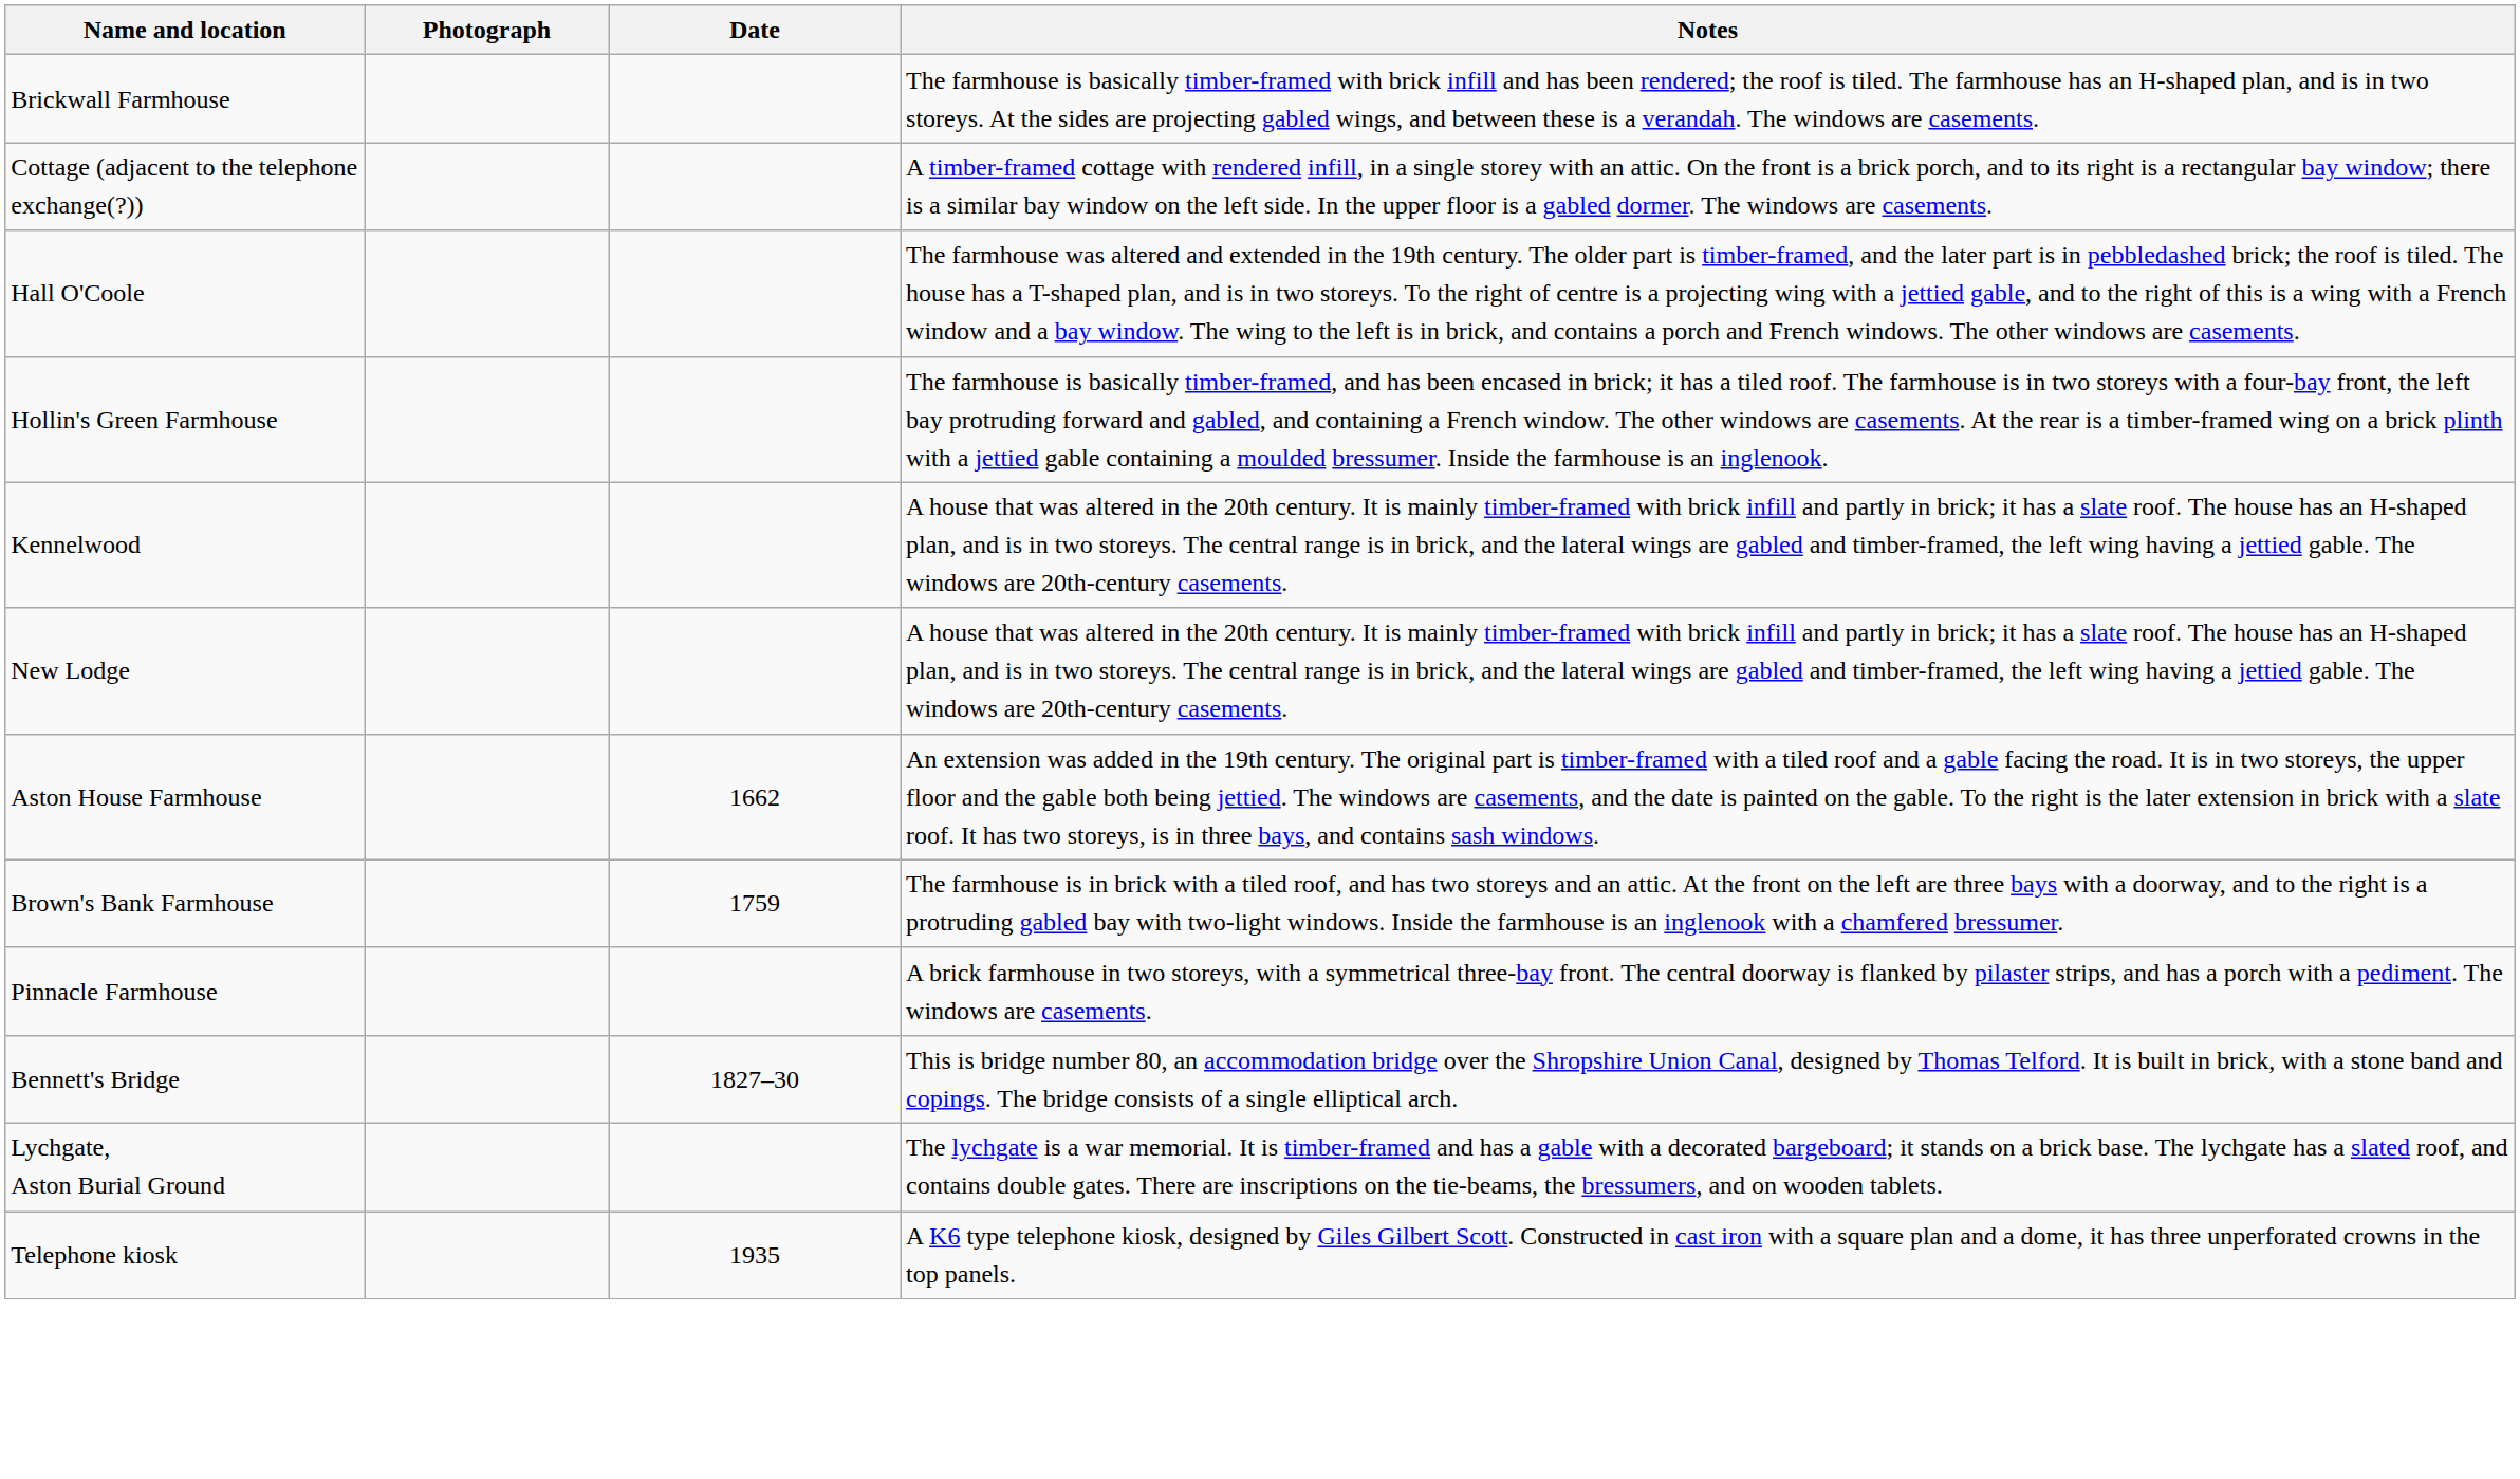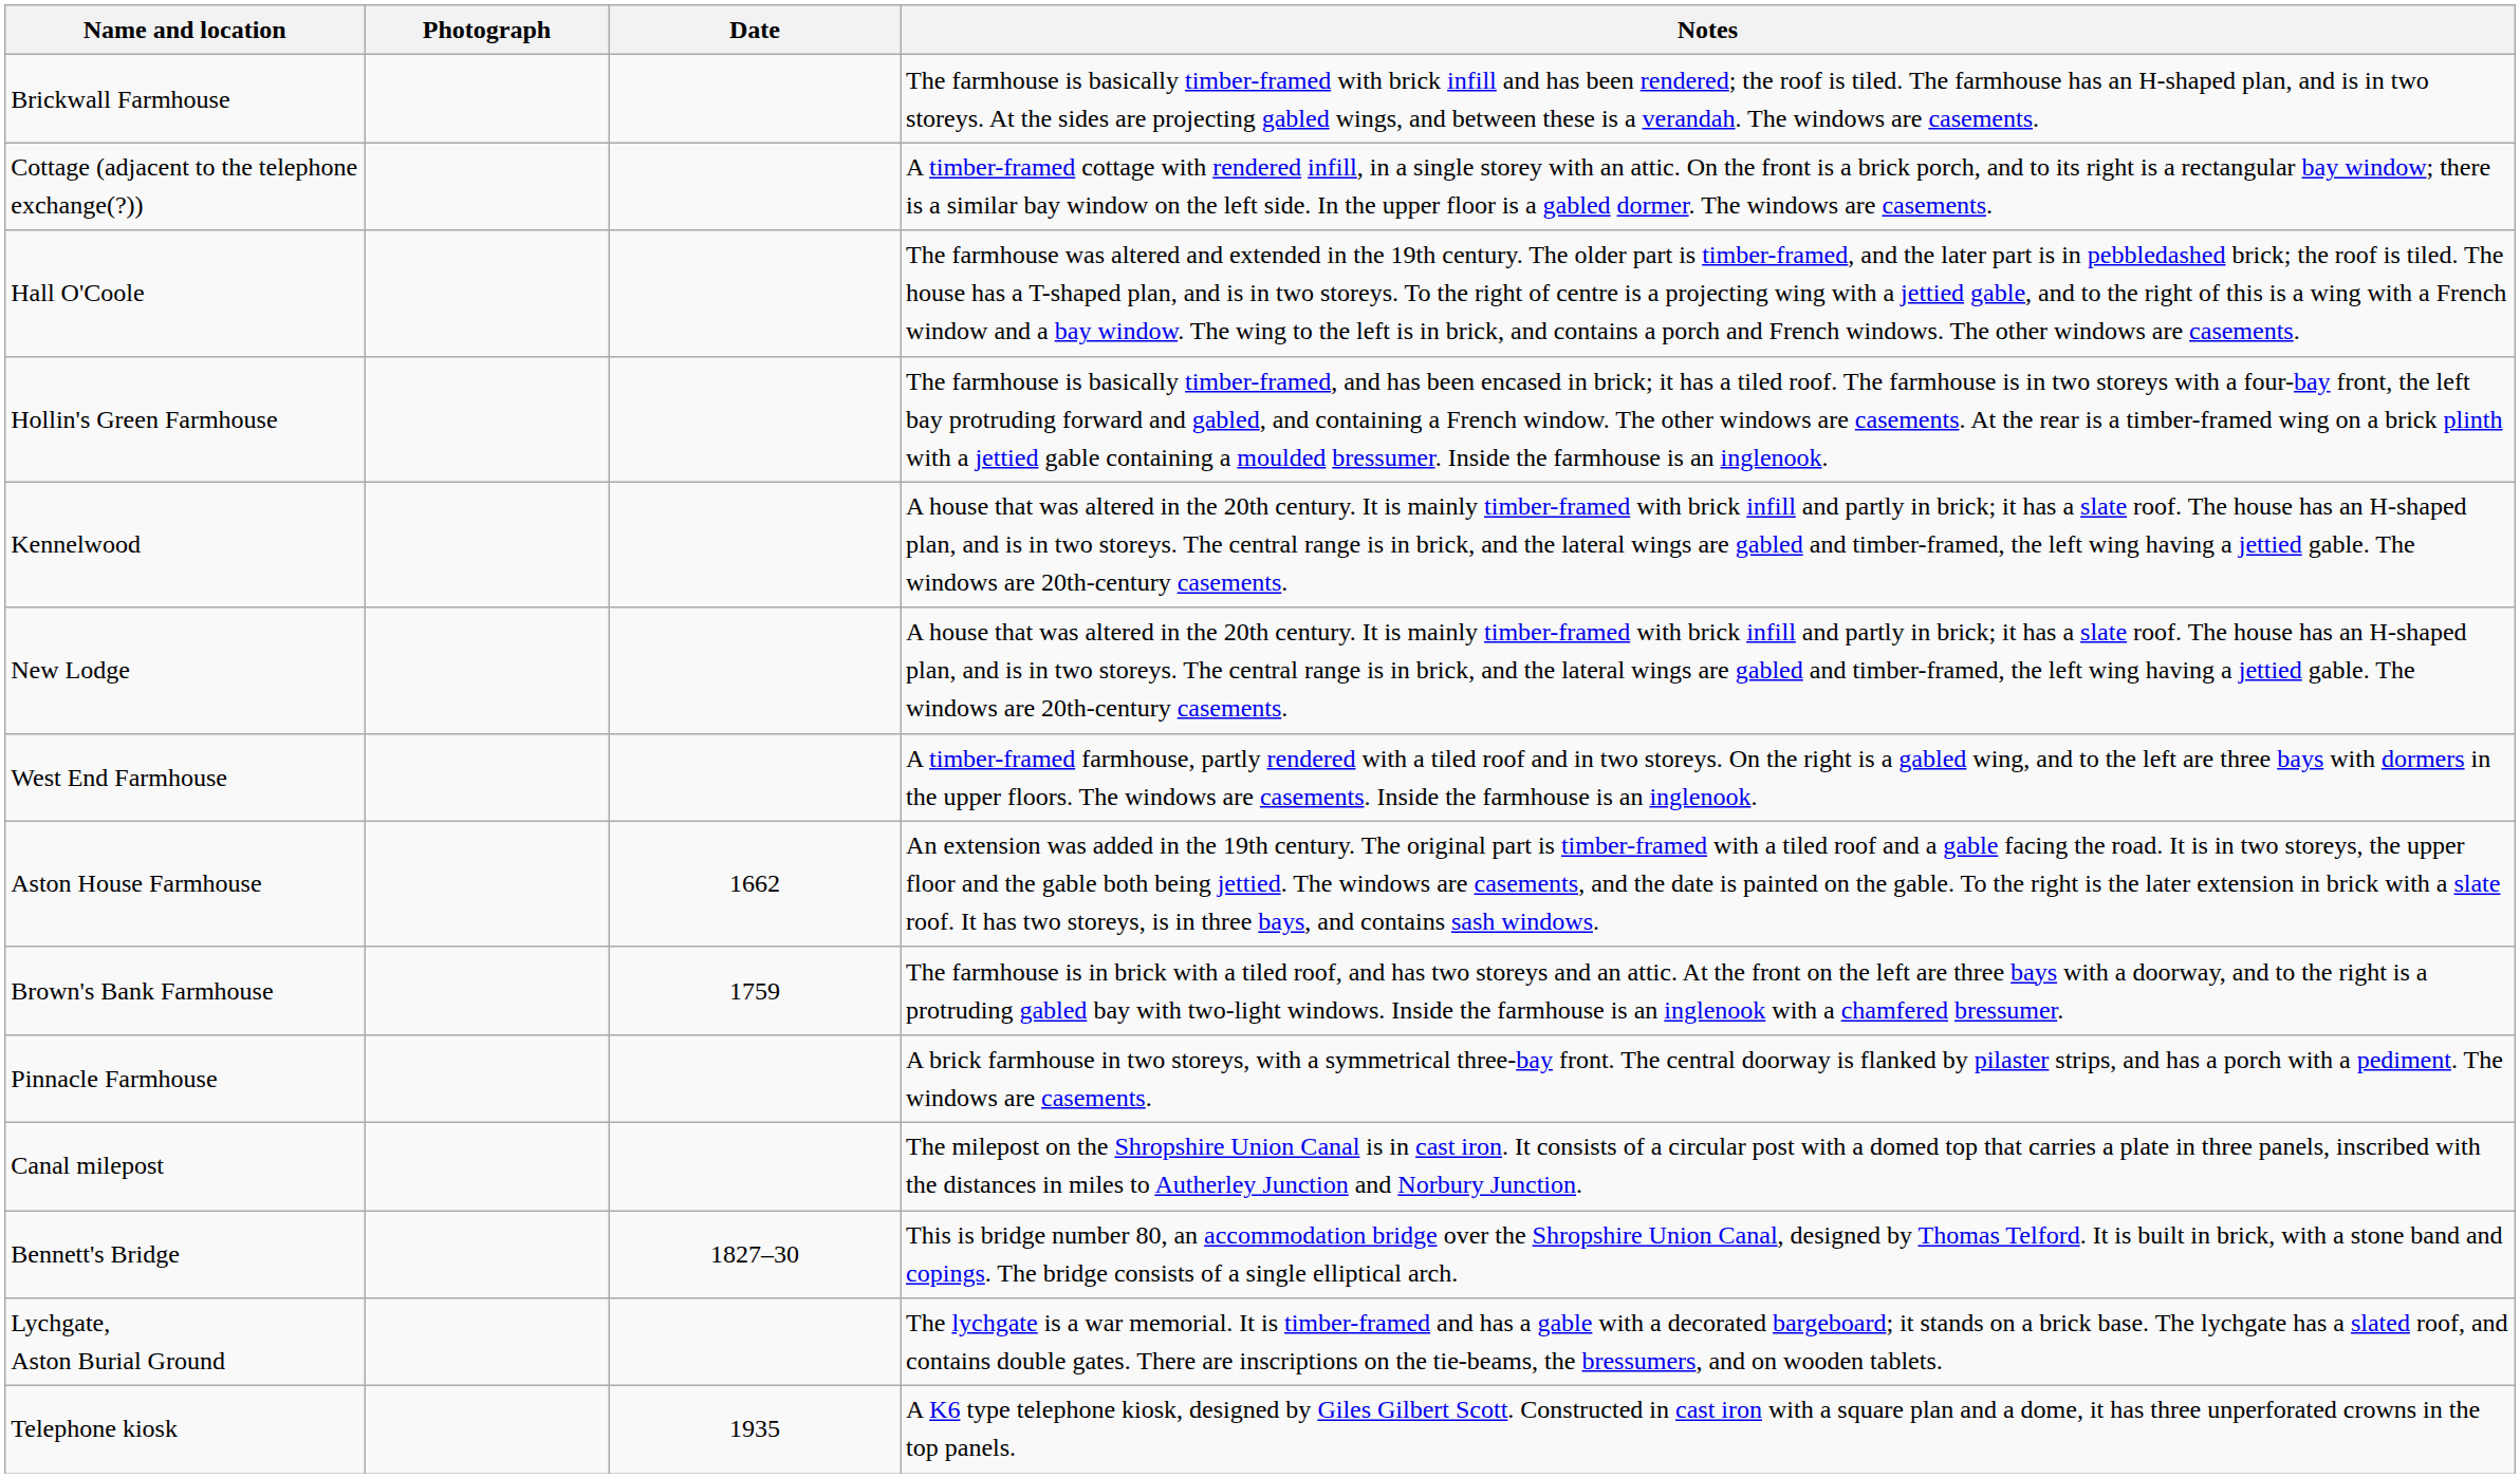+ row: West End Farmhouse | A timber-framed farmhouse, partly rendered with a tiled roof and in two storeys. On the right is a gabled wing, and to the left are three bays with dormers in the upper floors. The windows are casements. Inside the farmhouse is an inglenook.
+ row: Canal milepost | The milepost on the Shropshire Union Canal is in cast iron. It consists of a circular post with a domed top that carries a plate in three panels, inscribed with the distances in miles to Autherley Junction and Norbury Junction.
